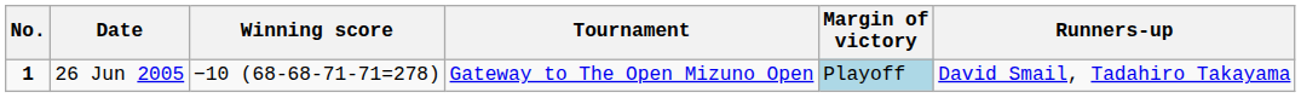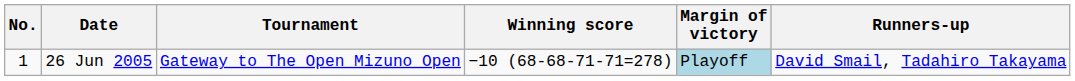columns swapped: Tournament <-> Winning score
26 Jun 2005 | No.: bold -> normal
